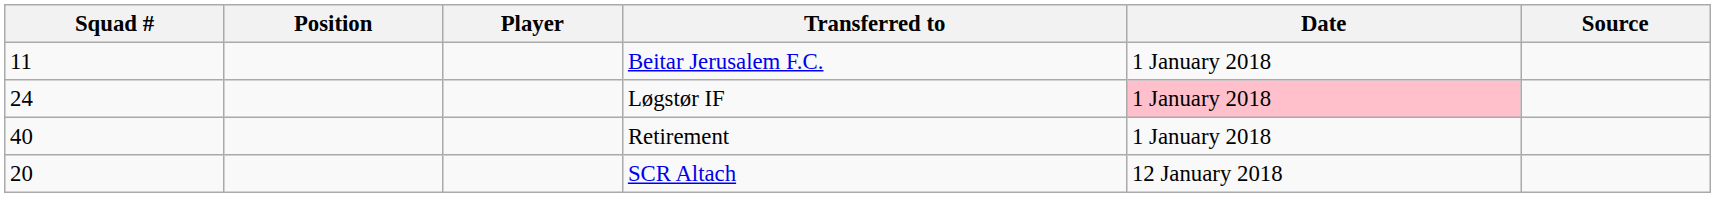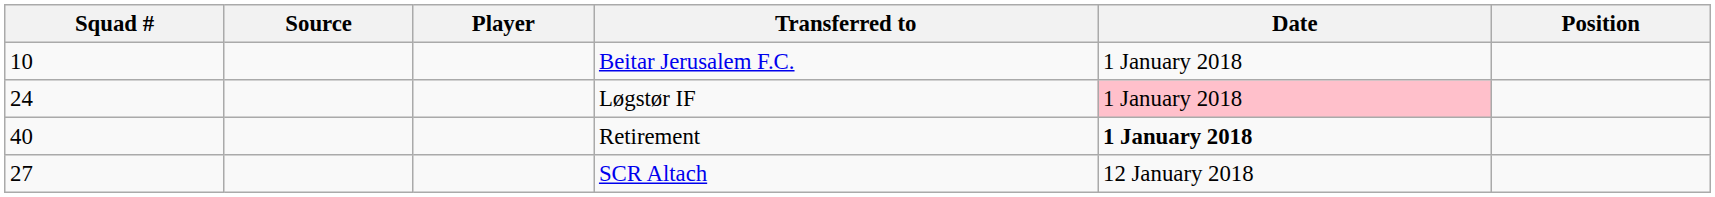columns swapped: Position <-> Source
Beitar Jerusalem F.C. | Squad #: 11 -> 10
Retirement | Date: normal -> bold
SCR Altach | Squad #: 20 -> 27
